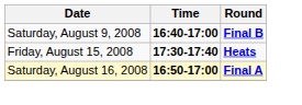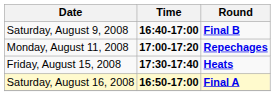+ row: Monday, August 11, 2008 | 17:00-17:20 | Repechages
